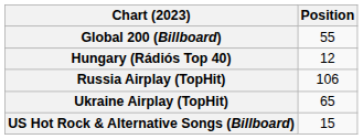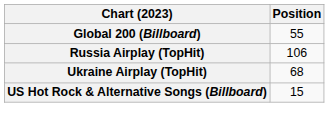- row: Hungary (Rádiós Top 40) | 12
Ukraine Airplay (TopHit) | Position: 65 -> 68
